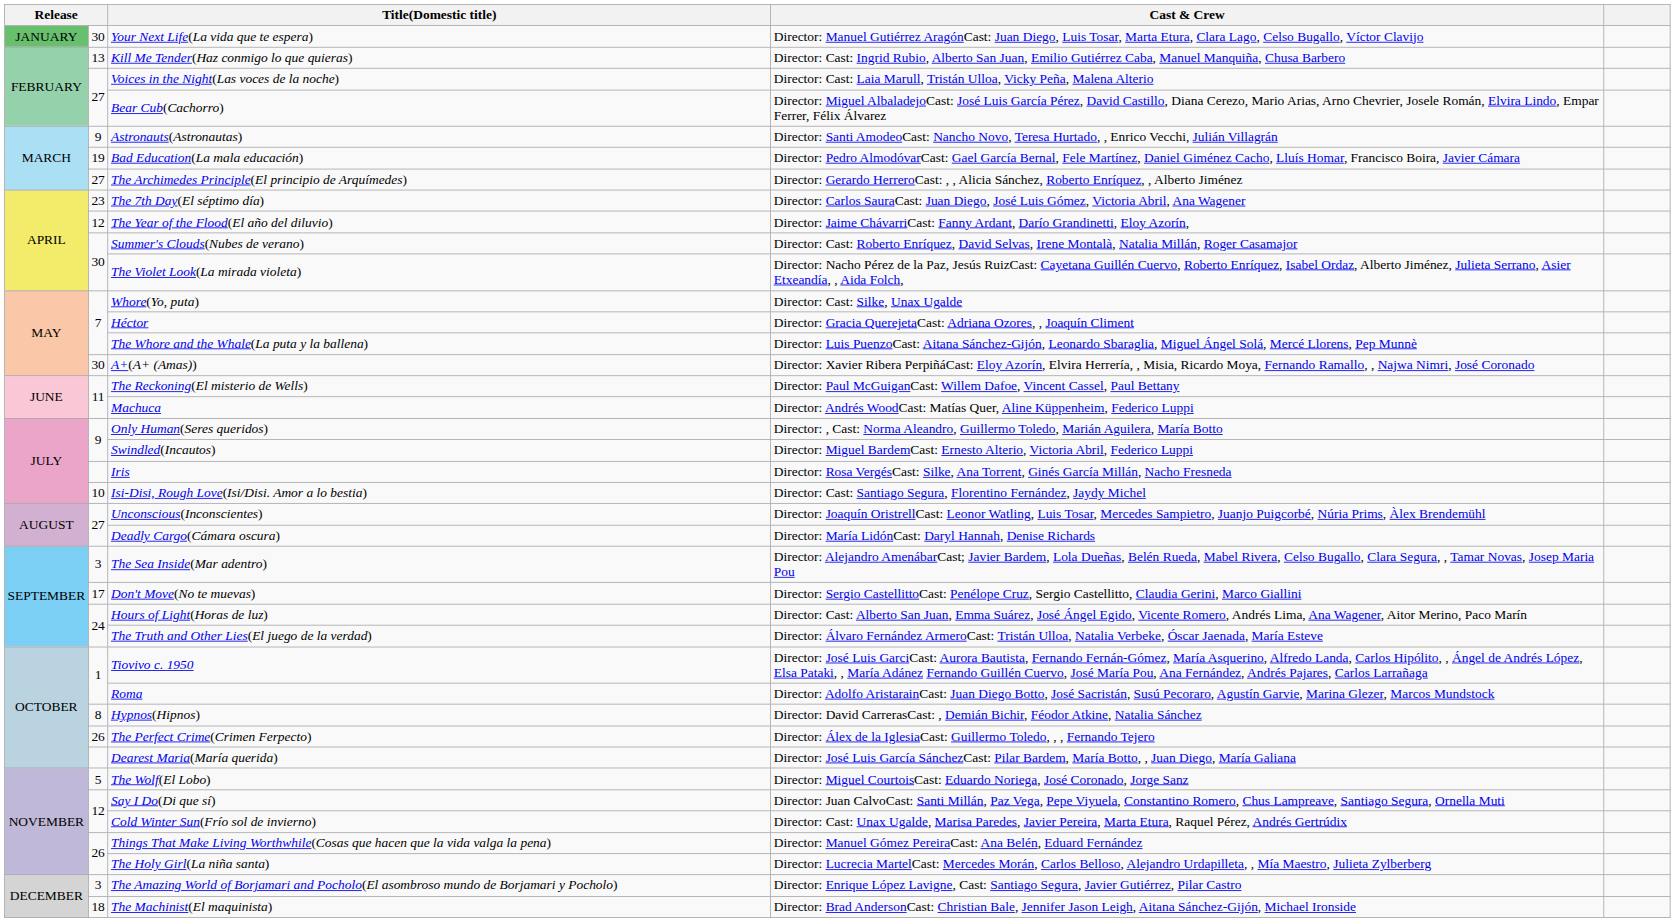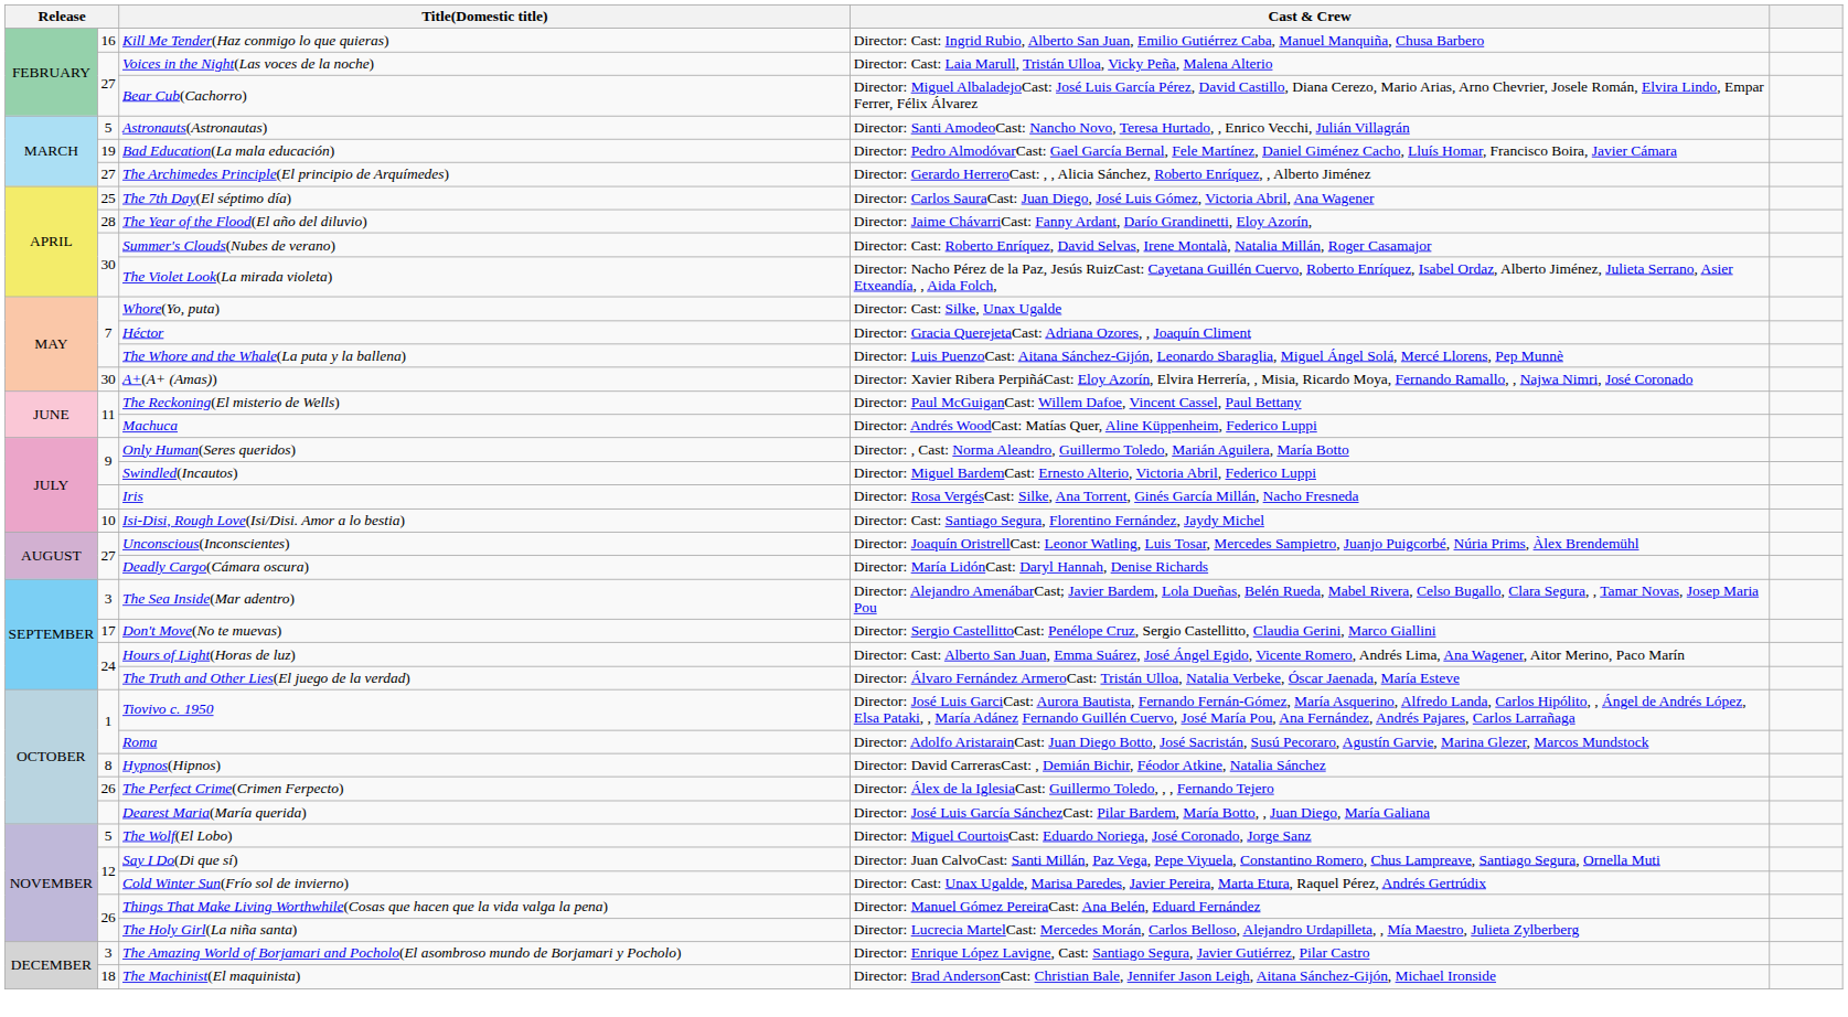- row: JANUARY | 30 | Your Next Life(La vida que te espera) | Director: Manuel Gutiérrez AragónCast: Juan Diego, Luis Tosar, Marta Etura, Clara Lago, Celso Bugallo, Víctor Clavijo
Kill Me Tender(Haz conmigo lo que quieras) | column 2: 13 -> 16
Astronauts(Astronautas) | column 2: 9 -> 5
The 7th Day(El séptimo día) | column 2: 23 -> 25
The Year of the Flood(El año del diluvio) | column 2: 12 -> 28
